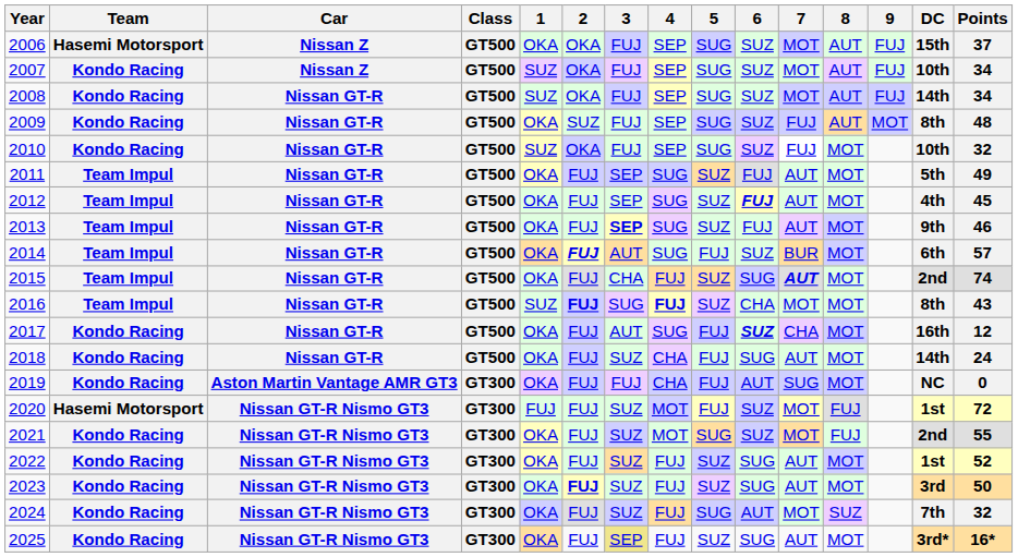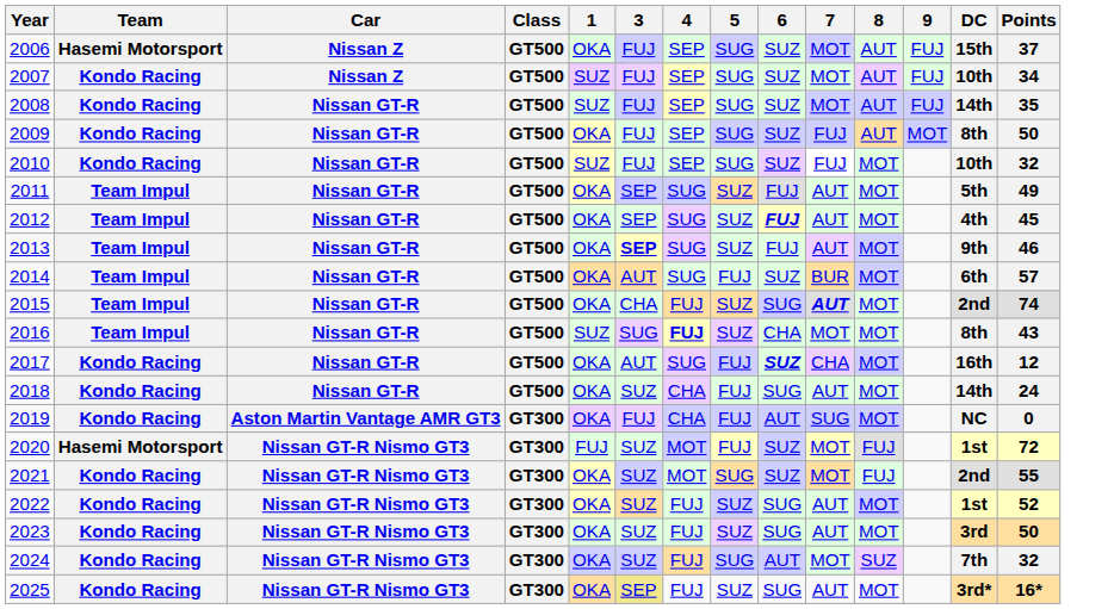- column: 2 | OKA | OKA | OKA | SUZ | OKA | FUJ | FUJ | FUJ | FUJ | FUJ | FUJ | FUJ | FUJ | FUJ | FUJ | FUJ | FUJ | FUJ | FUJ | FUJ
2008 | Points: 34 -> 35
2009 | Points: 48 -> 50
